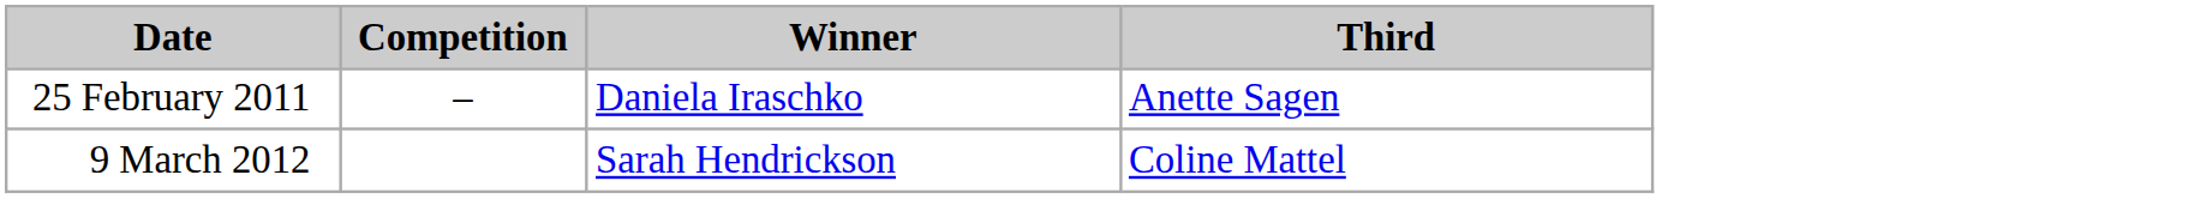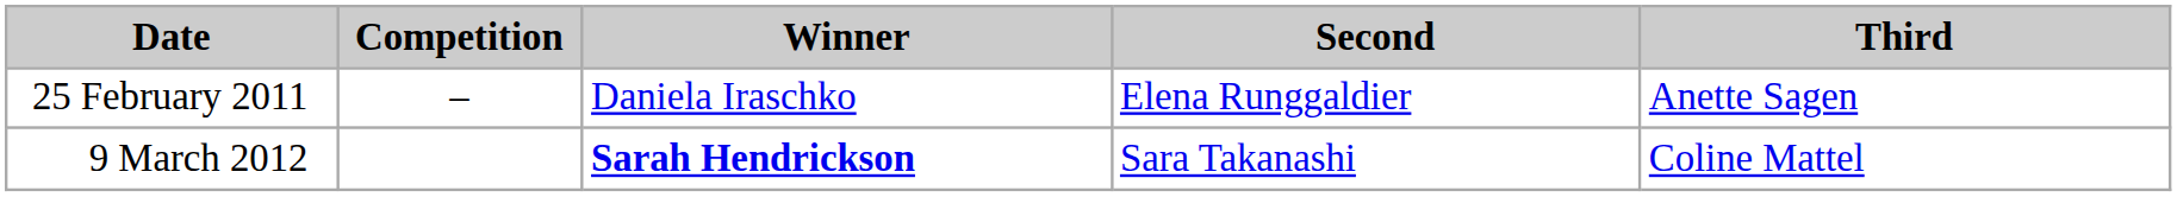+ column: Second | Elena Runggaldier | Sara Takanashi
9 March 2012 | Winner: normal -> bold
